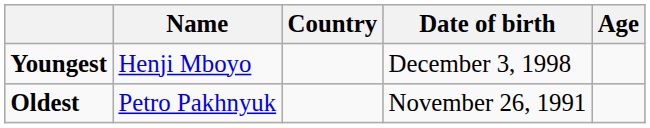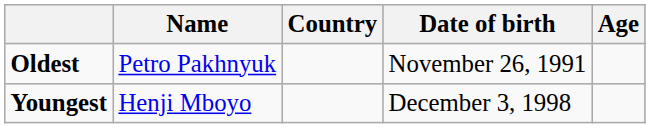rows swapped: Youngest <-> Oldest
